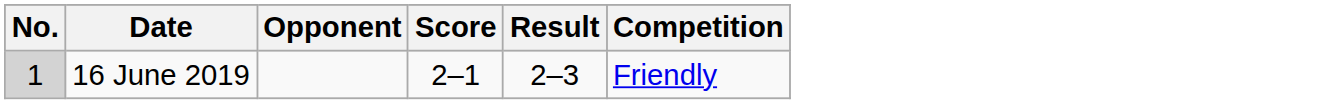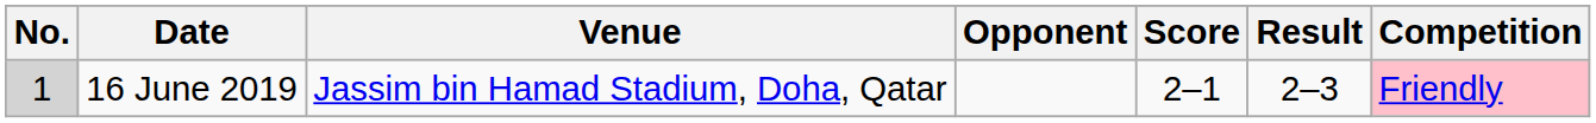+ column: Venue | Jassim bin Hamad Stadium, Doha, Qatar
16 June 2019 | Competition: no background -> pink background
